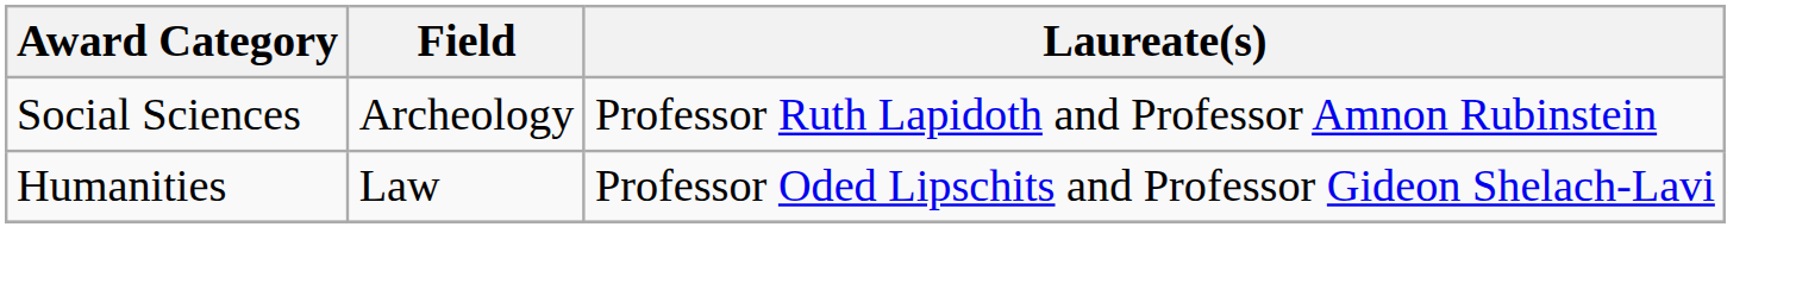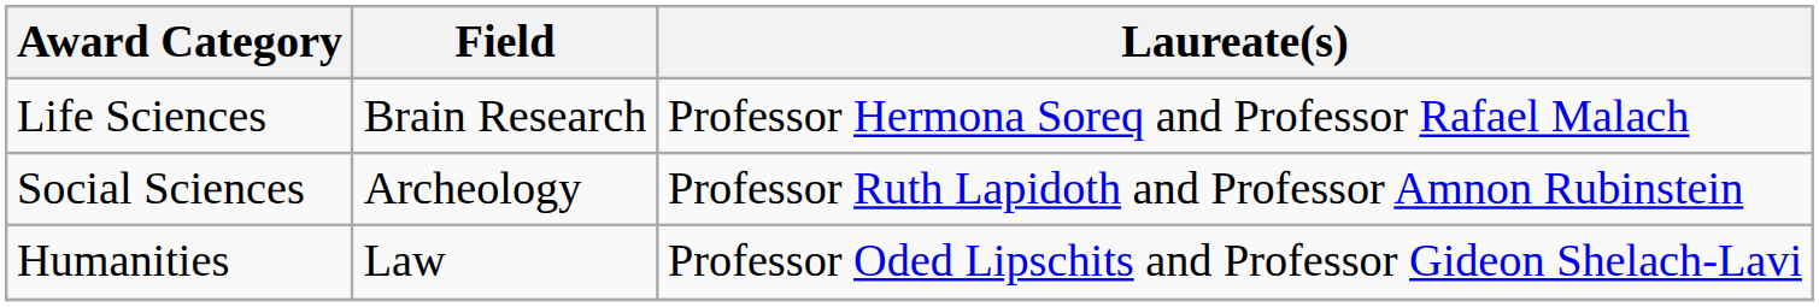+ row: Life Sciences | Brain Research | Professor Hermona Soreq and Professor Rafael Malach
